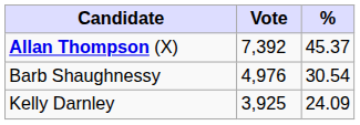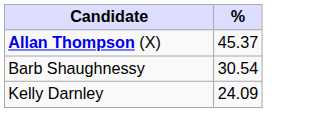- column: Vote | 7,392 | 4,976 | 3,925
